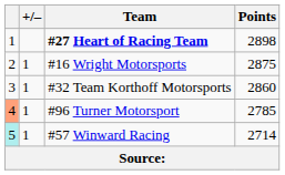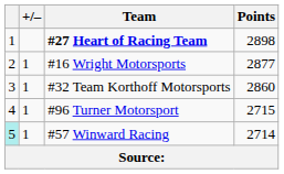#16 Wright Motorsports | Points: 2875 -> 2877
#96 Turner Motorsport | column 1: lightsalmon background -> no background
#96 Turner Motorsport | Points: 2785 -> 2715
